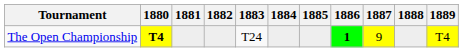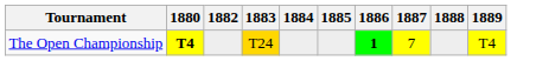- column: 1881
The Open Championship | 1883: no background -> gold background
The Open Championship | 1887: 9 -> 7
